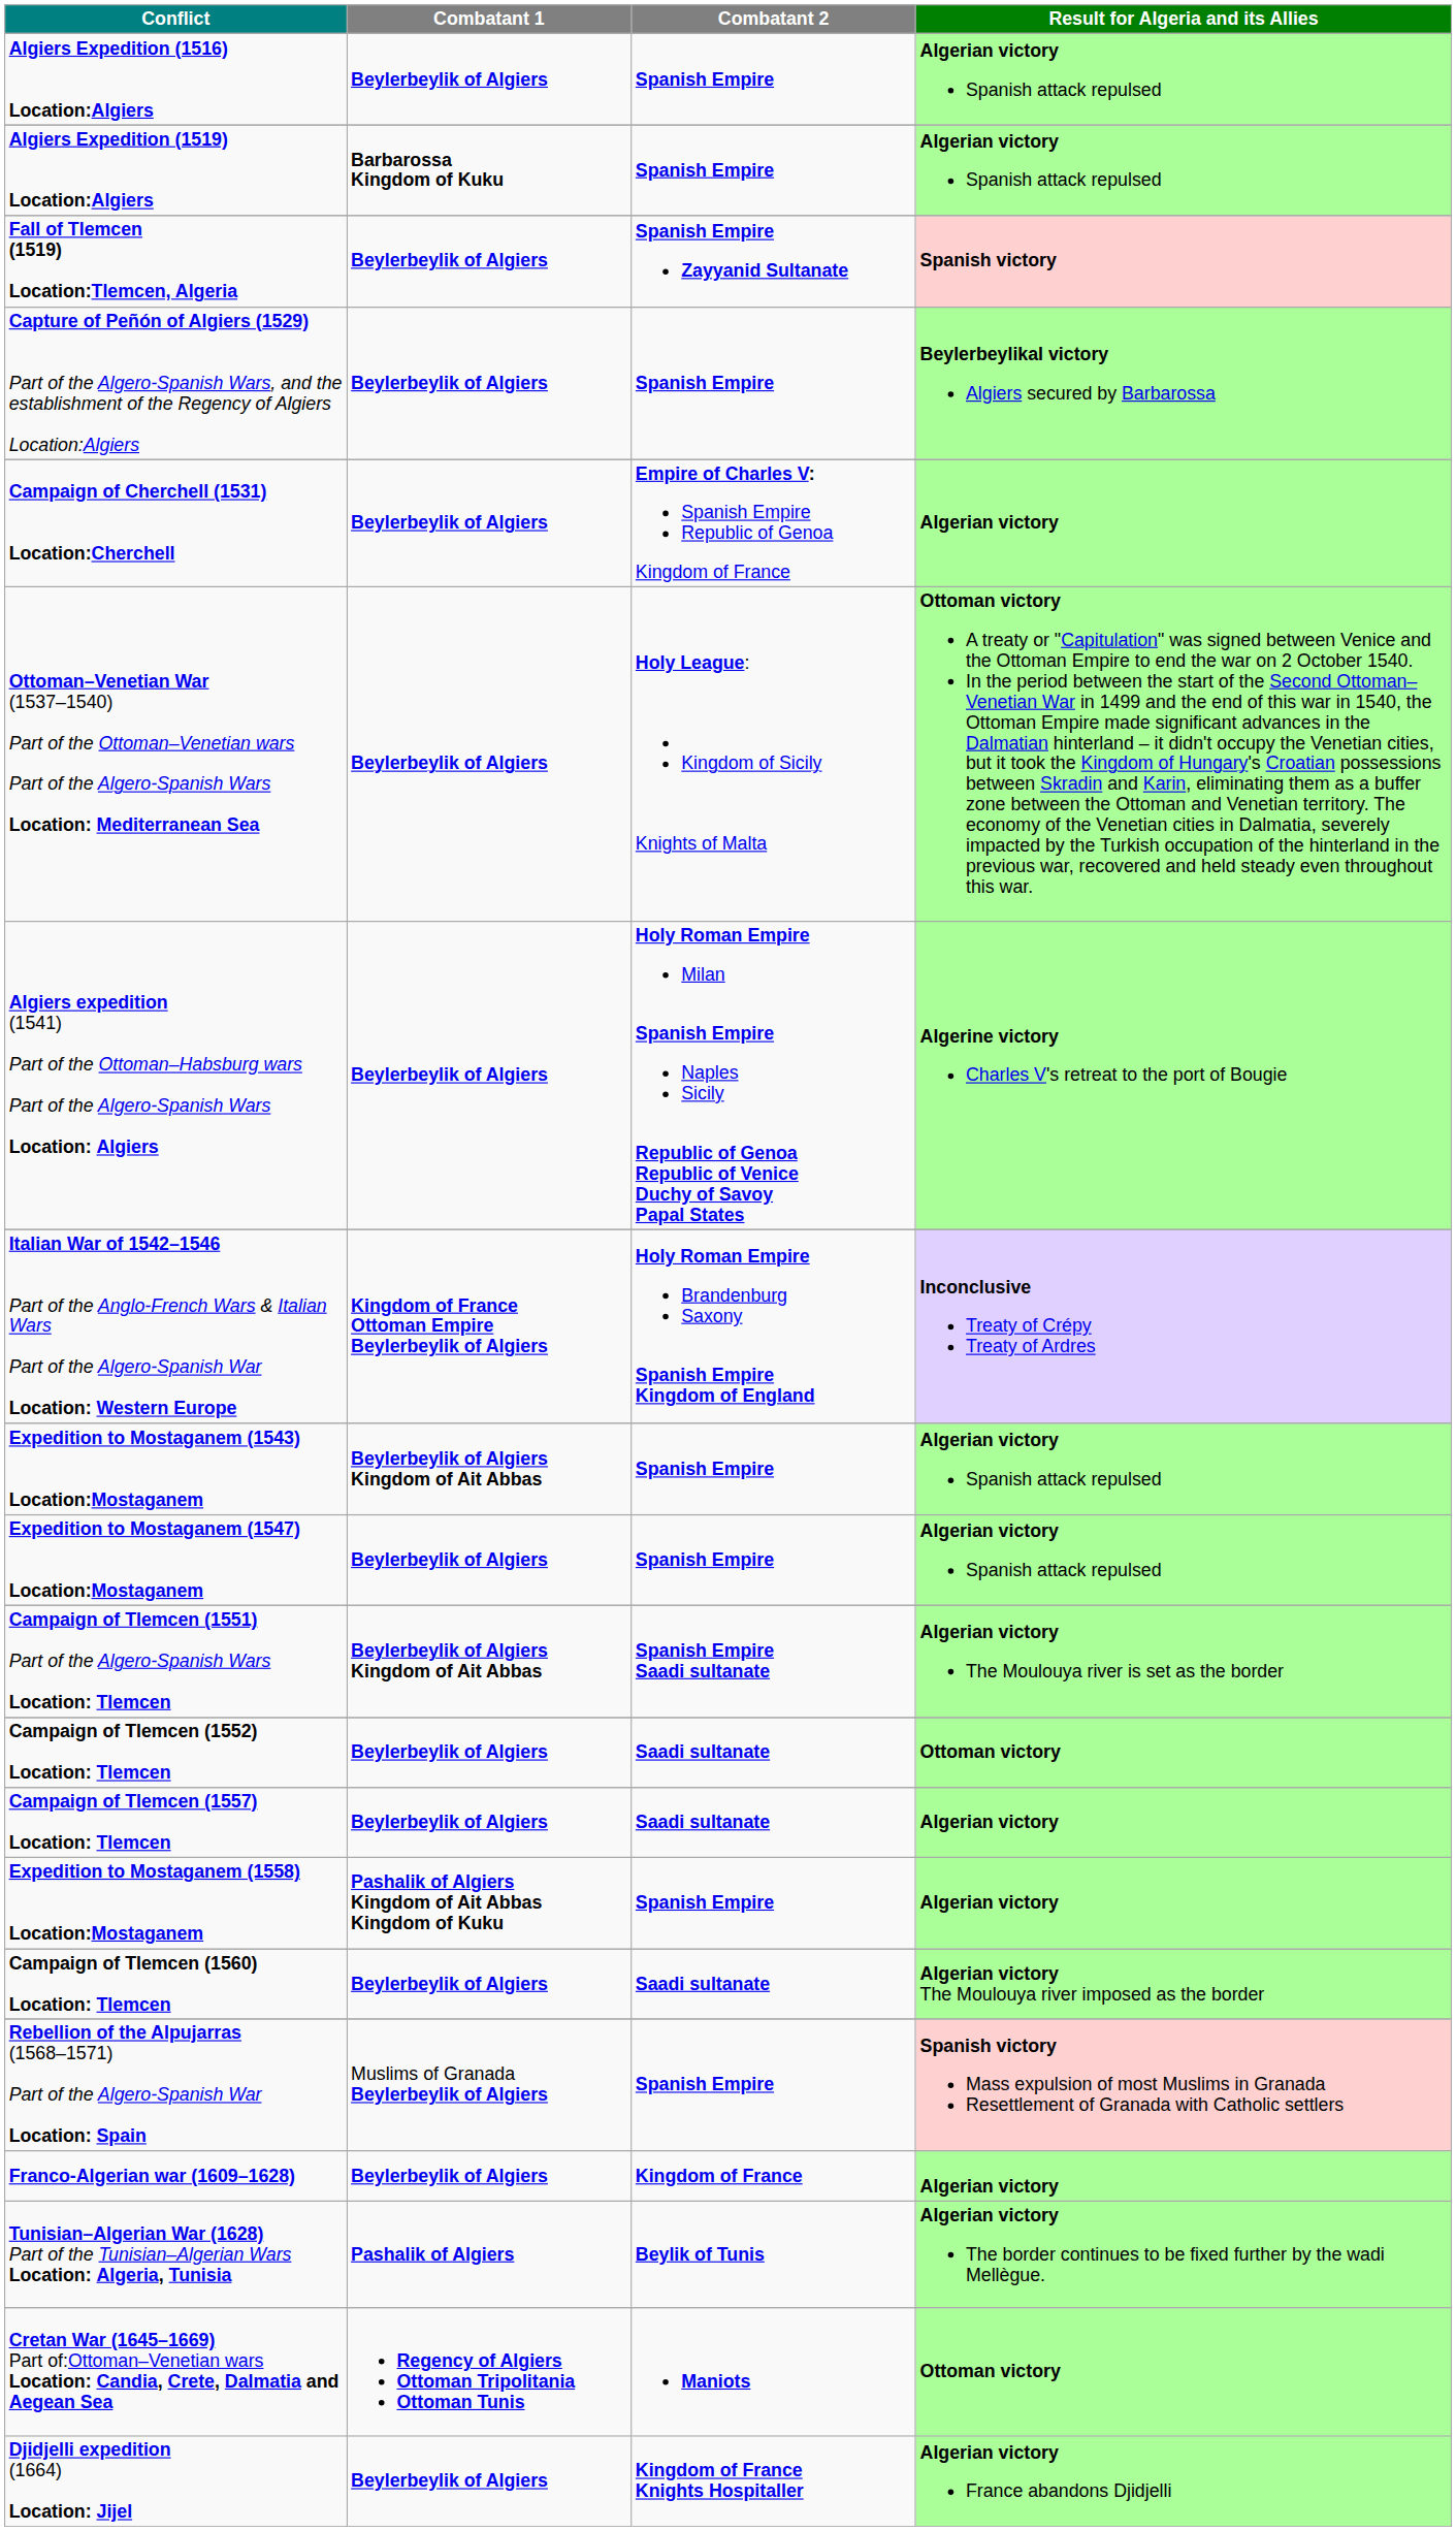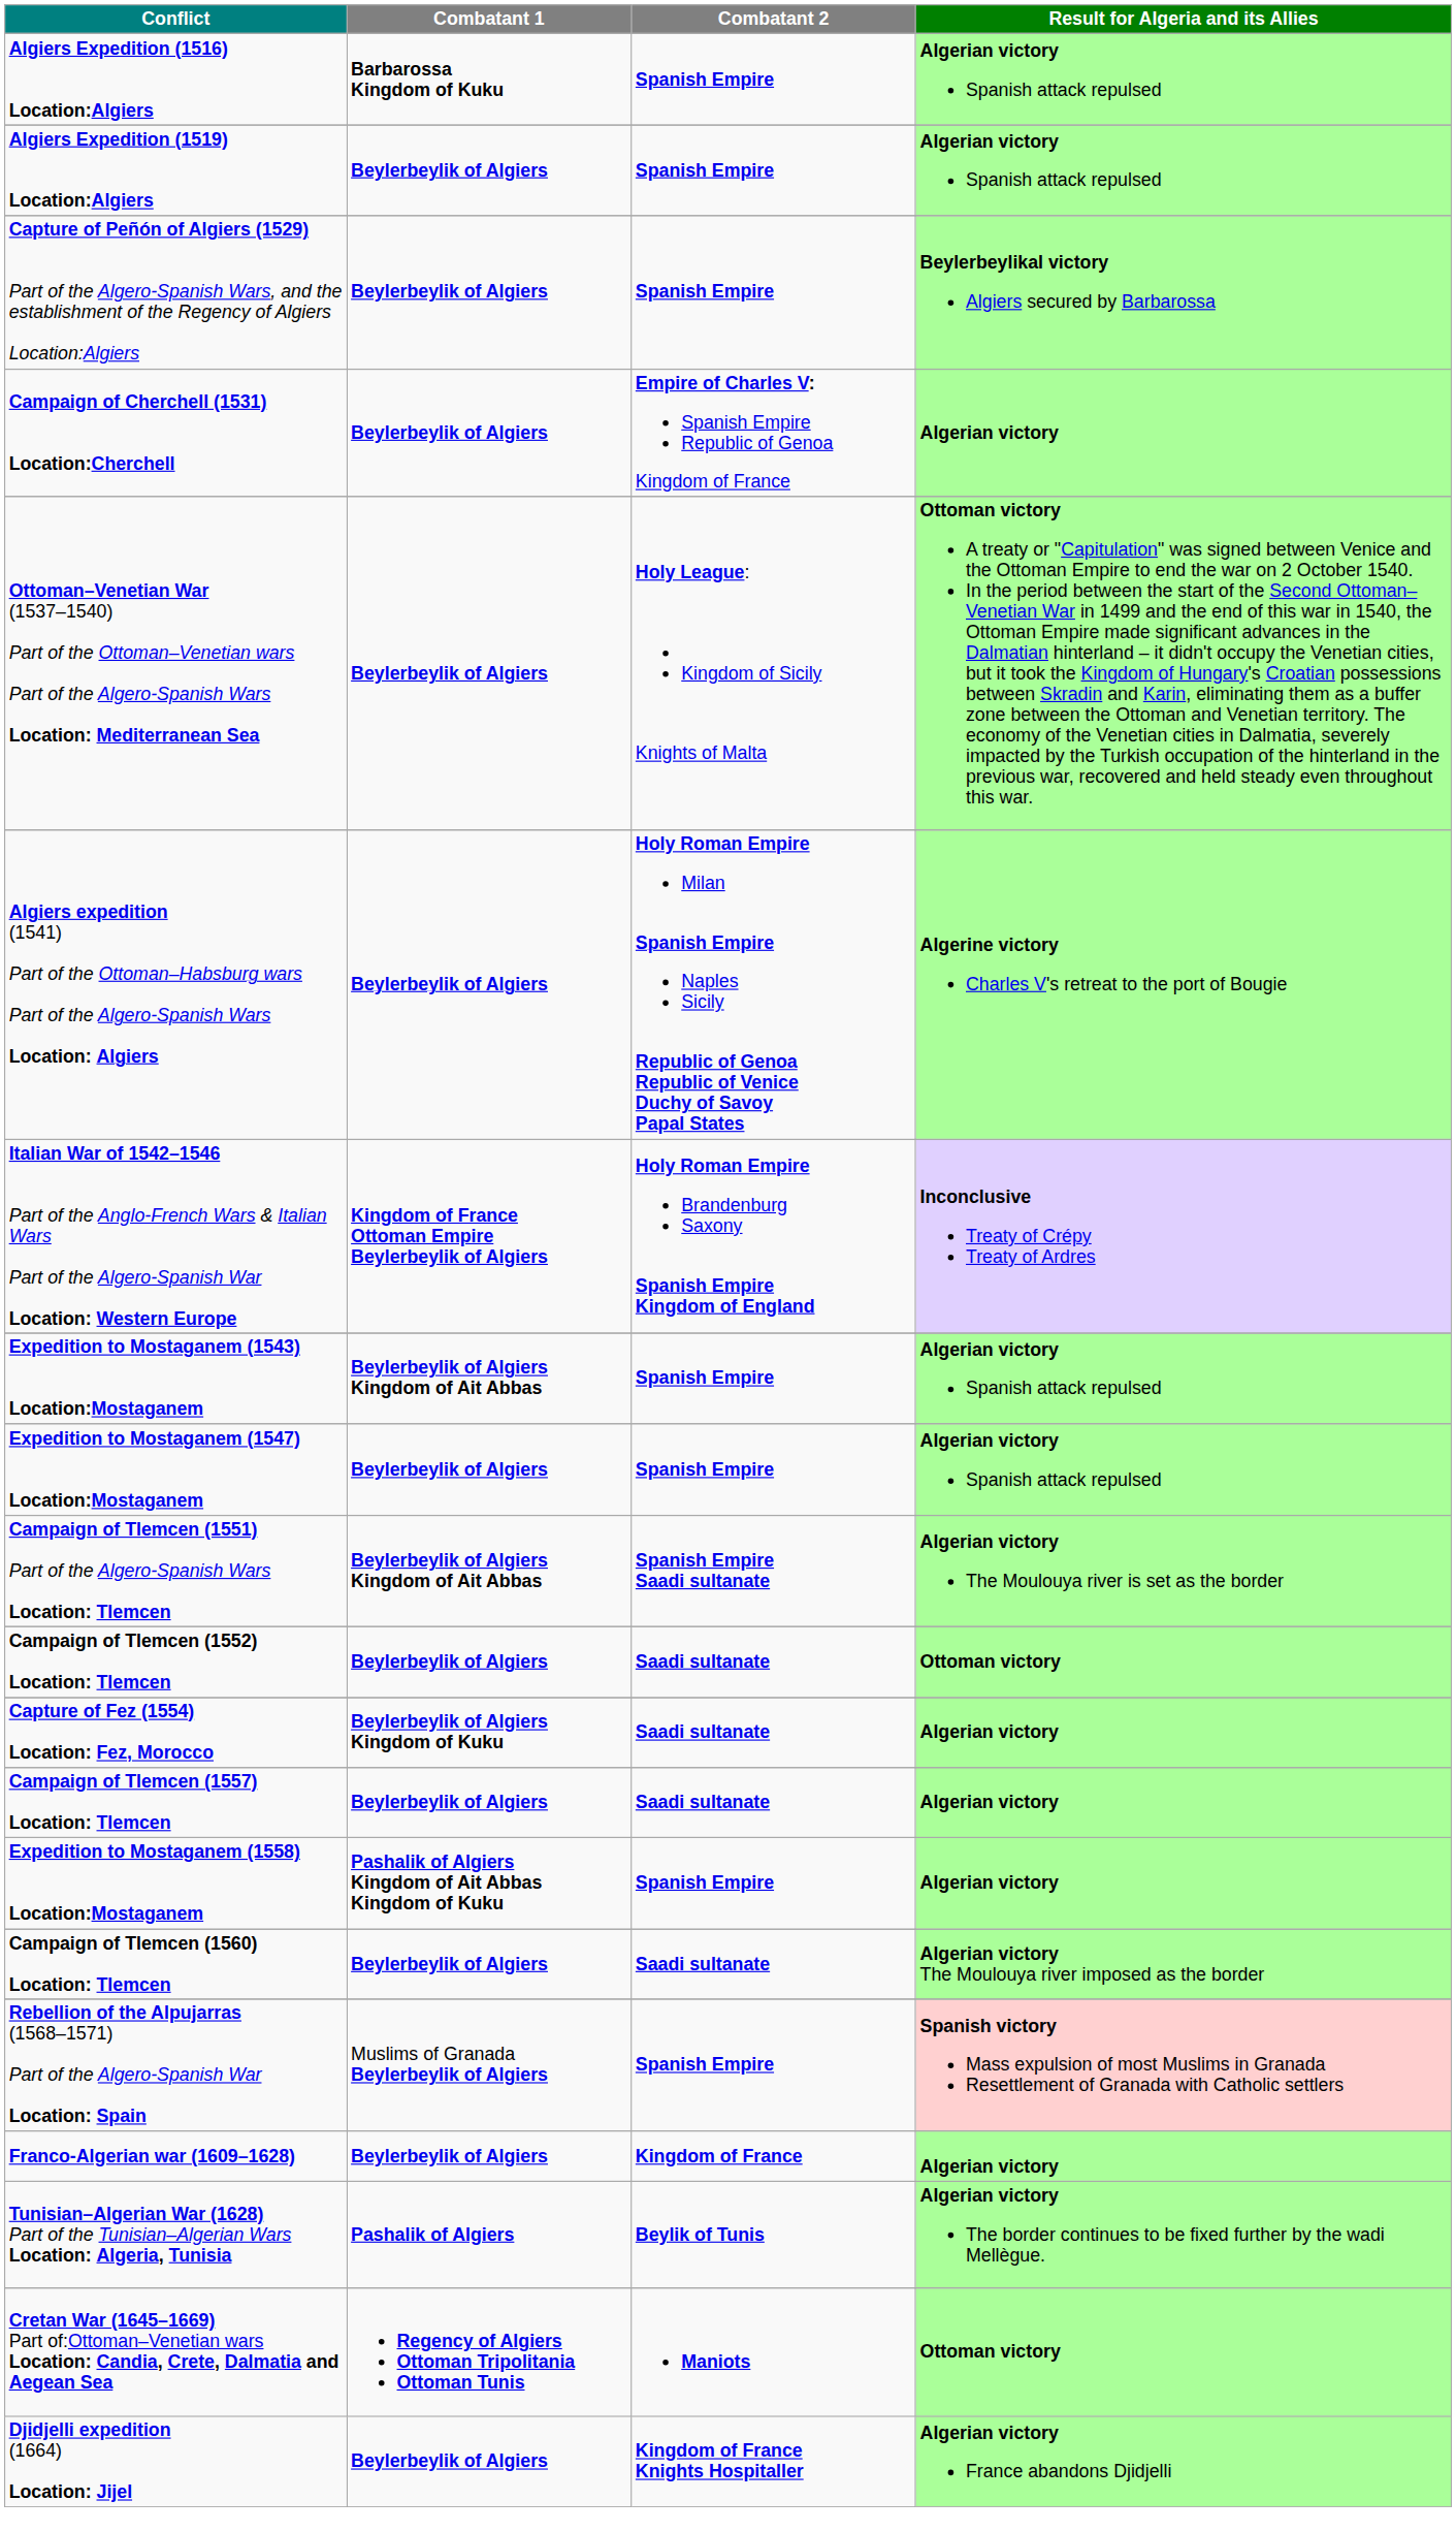Algiers Expedition (1516) Location:Algiers | Combatant 1: Beylerbeylik of Algiers -> Barbarossa Kingdom of Kuku
Algiers Expedition (1519) Location:Algiers | Combatant 1: Barbarossa Kingdom of Kuku -> Beylerbeylik of Algiers
- row: Fall of Tlemcen (1519) Location:Tlemcen, Algeria | Beylerbeylik of Algiers | Spanish Empire Zayyanid Sultanate | Spanish victory
+ row: Capture of Fez (1554) Location: Fez, Morocco | Beylerbeylik of Algiers Kingdom of Kuku | Saadi sultanate | Algerian victory
